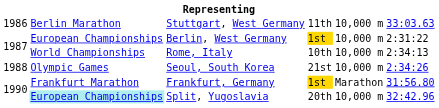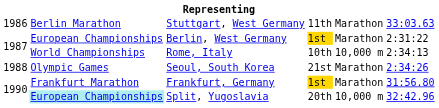Stuttgart, West Germany | column 5: 10,000 m -> Marathon
Berlin, West Germany | column 5: 10,000 m -> Marathon
Seoul, South Korea | column 5: 10,000 m -> Marathon
